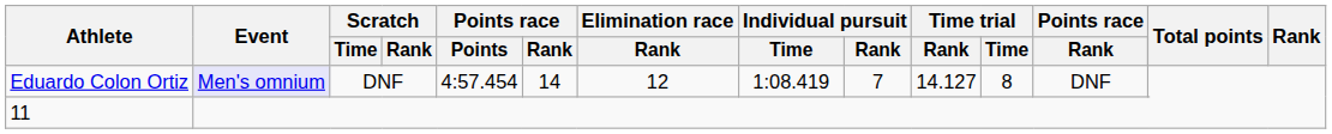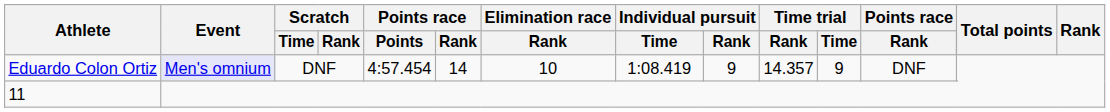Eduardo Colon Ortiz | Elimination race / Rank: 12 -> 10
Eduardo Colon Ortiz | Individual pursuit / Rank: 7 -> 9
Eduardo Colon Ortiz | Time trial / Rank: 14.127 -> 14.357
Eduardo Colon Ortiz | Time trial / Time: 8 -> 9
